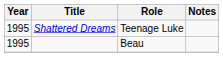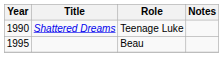Shattered Dreams | Year: 1995 -> 1990
